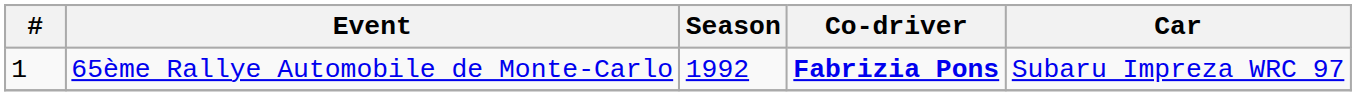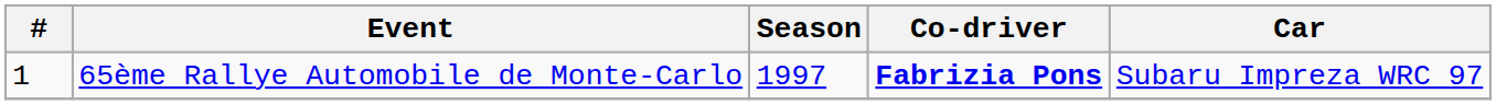65ème Rallye Automobile de Monte-Carlo | Season: 1992 -> 1997
